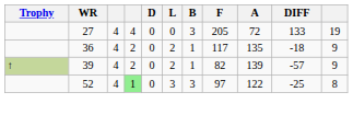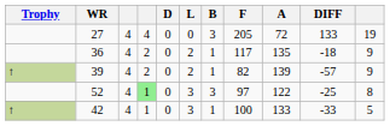+ row: ↑ | 42 | 4 | 1 | 0 | 3 | 1 | 100 | 133 | -33 | 5
